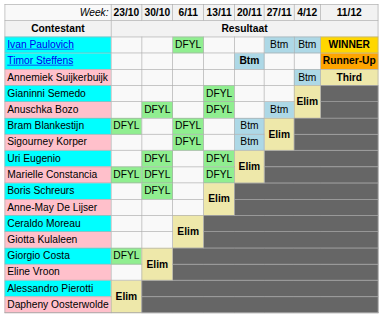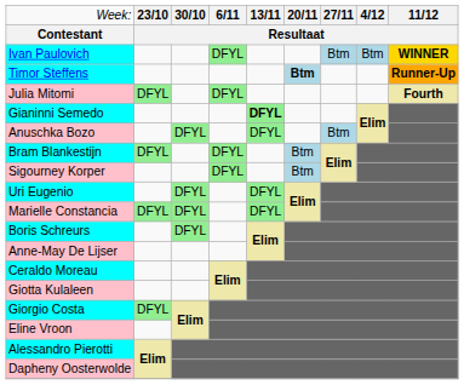- row: Annemiek Suijkerbuijk | Btm | Third
+ row: Julia Mitomi | DFYL | DFYL | Fourth
Gianinni Semedo | column 5: normal -> bold
